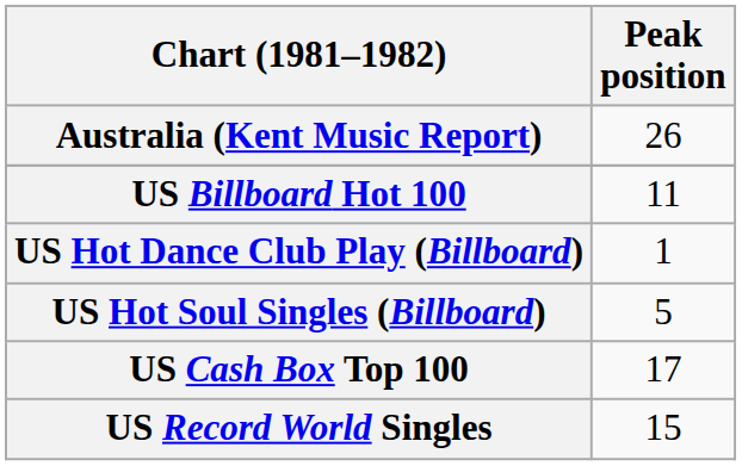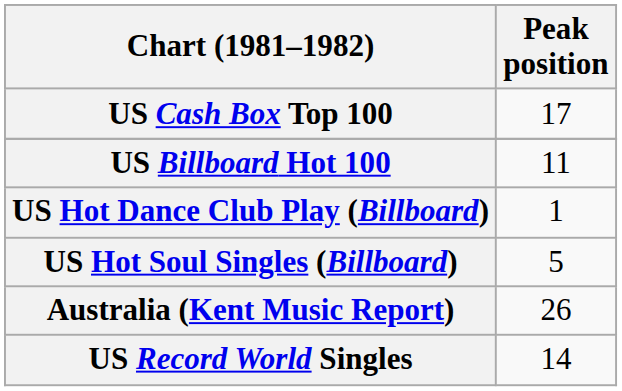rows swapped: Australia (Kent Music Report) <-> US Cash Box Top 100
US Record World Singles | Peak position: 15 -> 14
